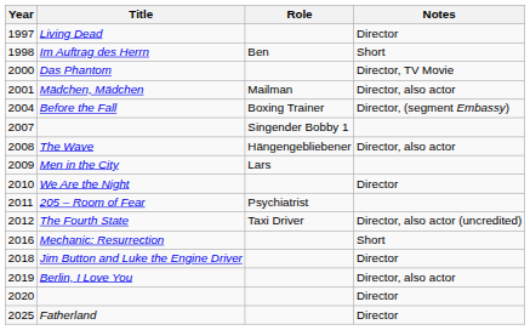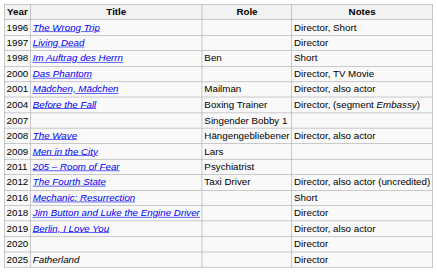+ row: 1996 | The Wrong Trip | Director, Short
- row: 2010 | We Are the Night | Director
